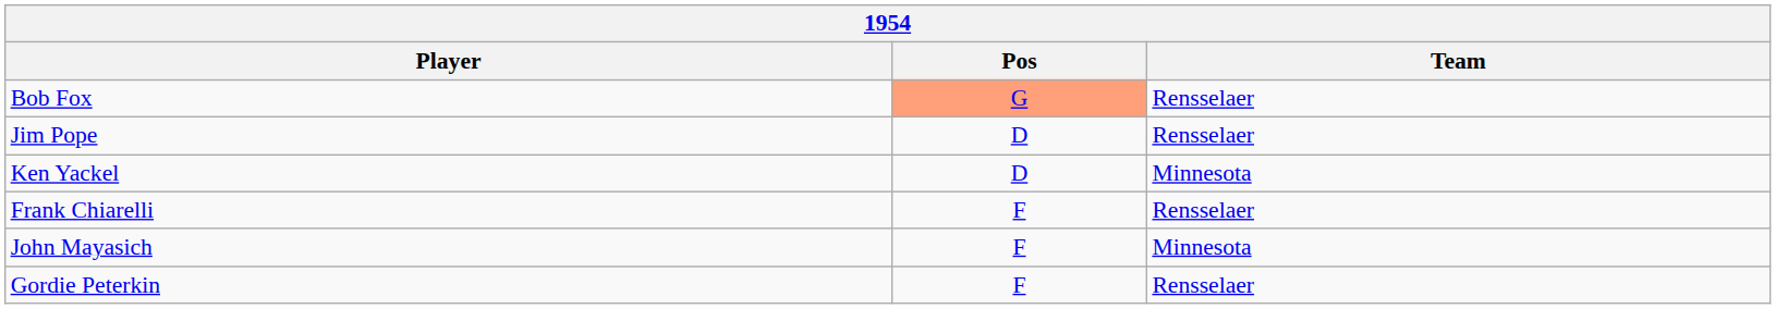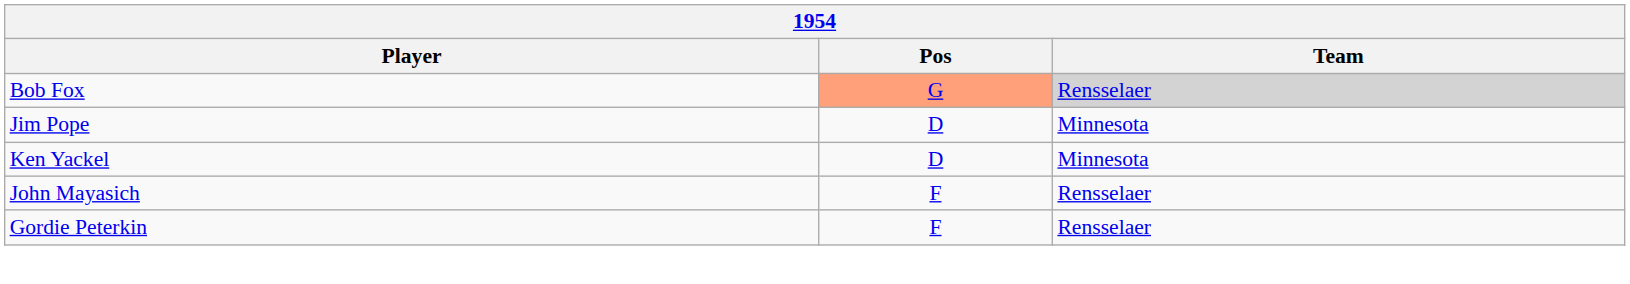Bob Fox | Team: no background -> lightgrey background
Jim Pope | Team: Rensselaer -> Minnesota
- row: Frank Chiarelli | F | Rensselaer
John Mayasich | Team: Minnesota -> Rensselaer
